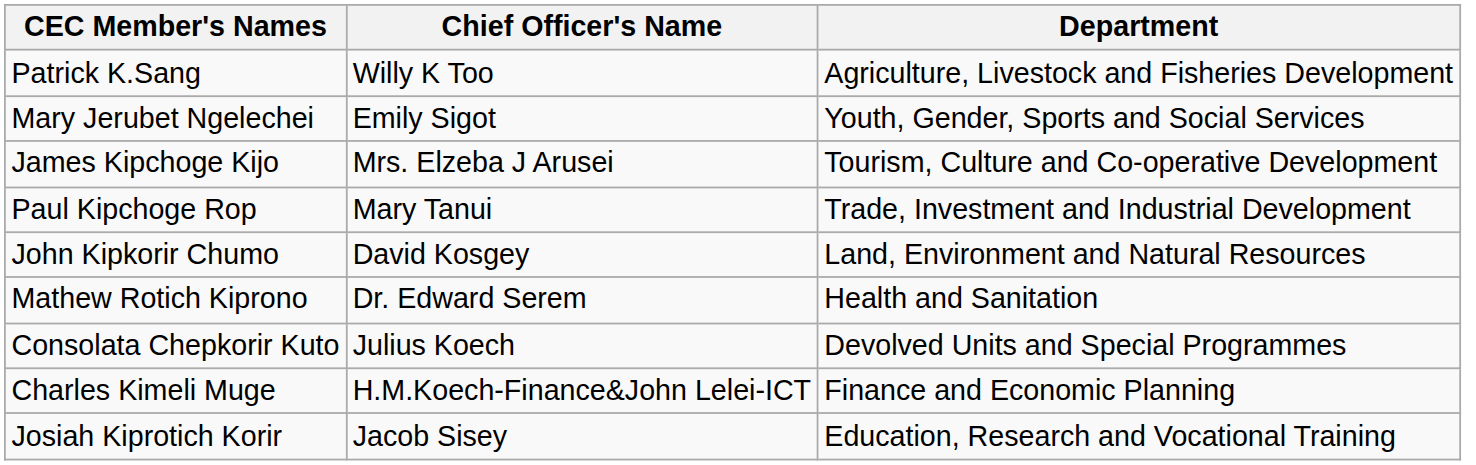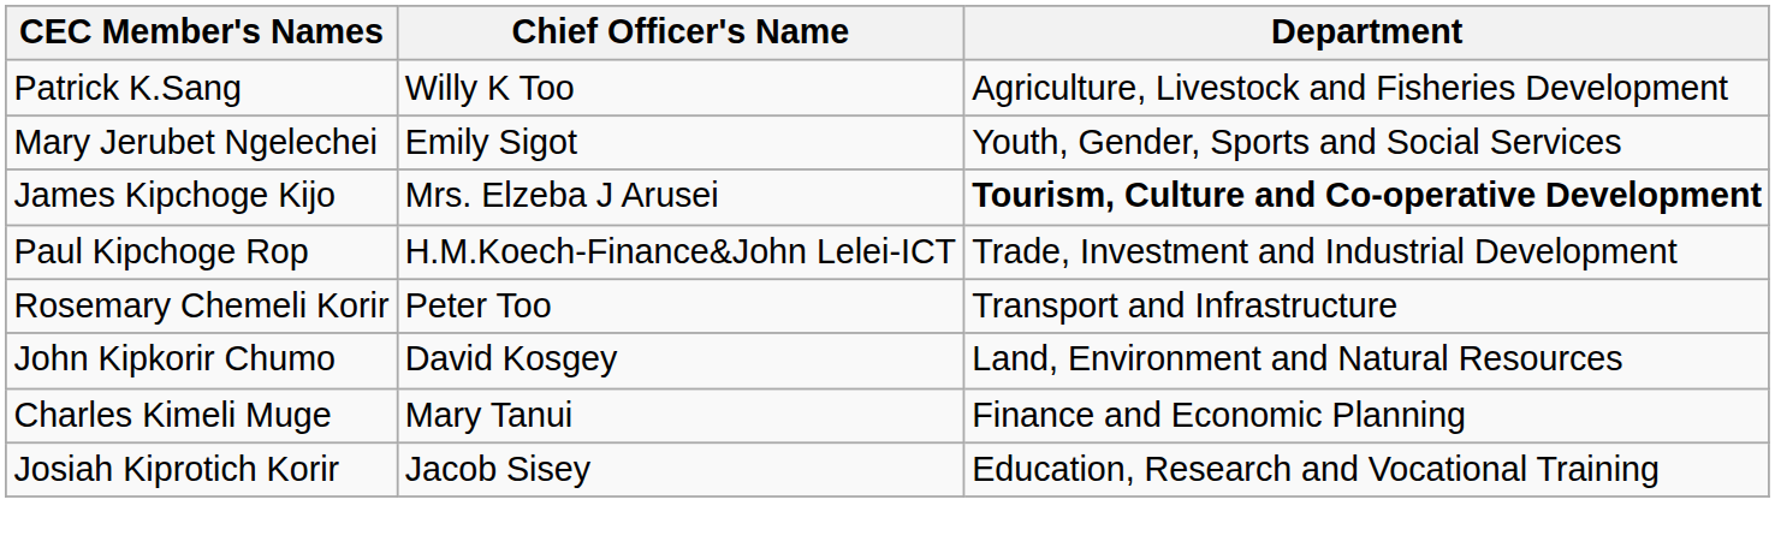James Kipchoge Kijo | Department: normal -> bold
Paul Kipchoge Rop | Chief Officer's Name: Mary Tanui -> H.M.Koech-Finance&John Lelei-ICT
+ row: Rosemary Chemeli Korir | Peter Too | Transport and Infrastructure
- row: Mathew Rotich Kiprono | Dr. Edward Serem | Health and Sanitation
- row: Consolata Chepkorir Kuto | Julius Koech | Devolved Units and Special Programmes
Charles Kimeli Muge | Chief Officer's Name: H.M.Koech-Finance&John Lelei-ICT -> Mary Tanui
